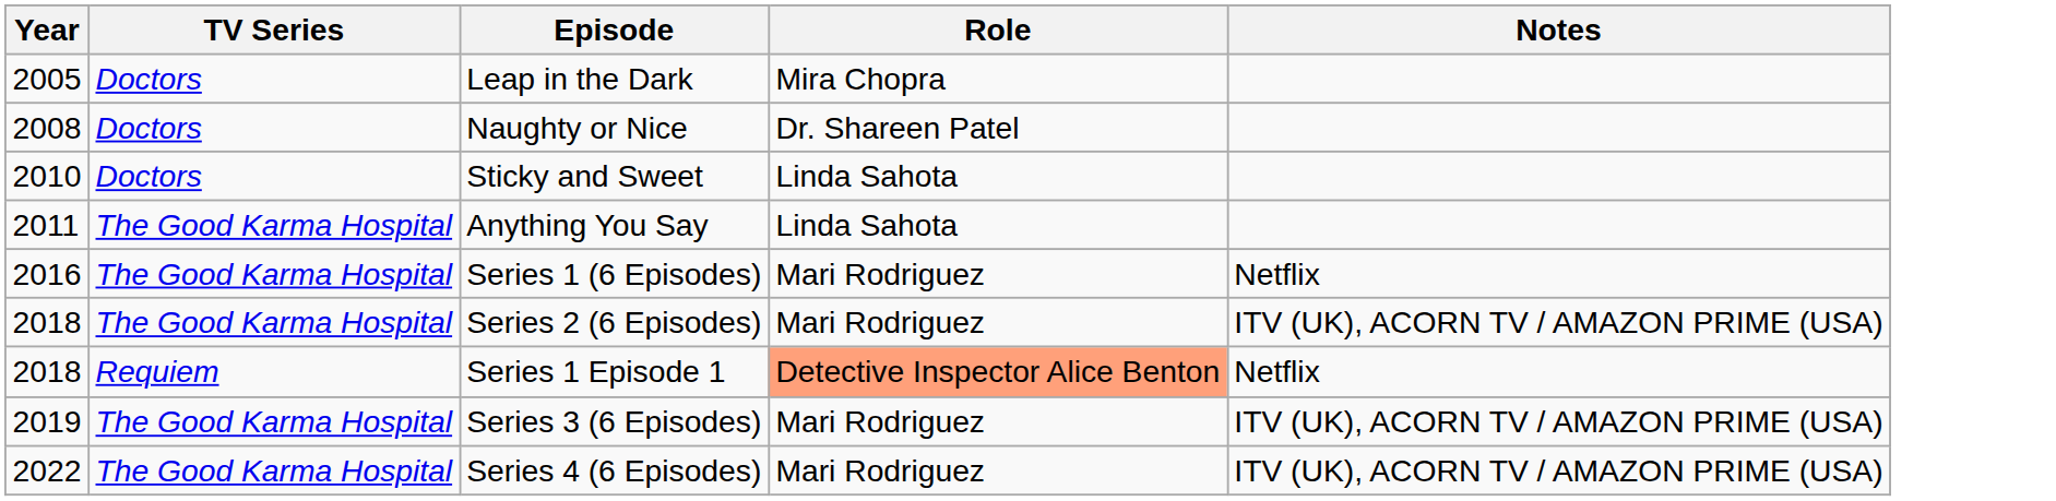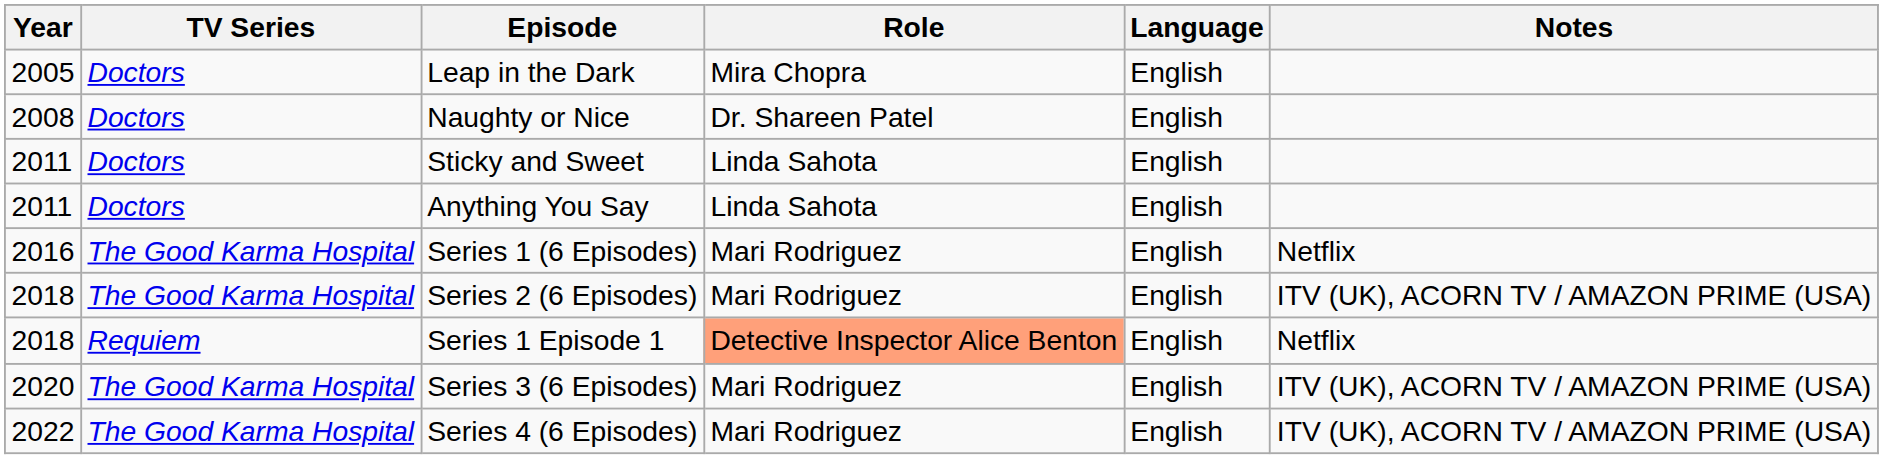+ column: Language | English | English | English | English | English | English | English | English | English
Sticky and Sweet | Year: 2010 -> 2011
Anything You Say | TV Series: The Good Karma Hospital -> Doctors
Series 3 (6 Episodes) | Year: 2019 -> 2020
